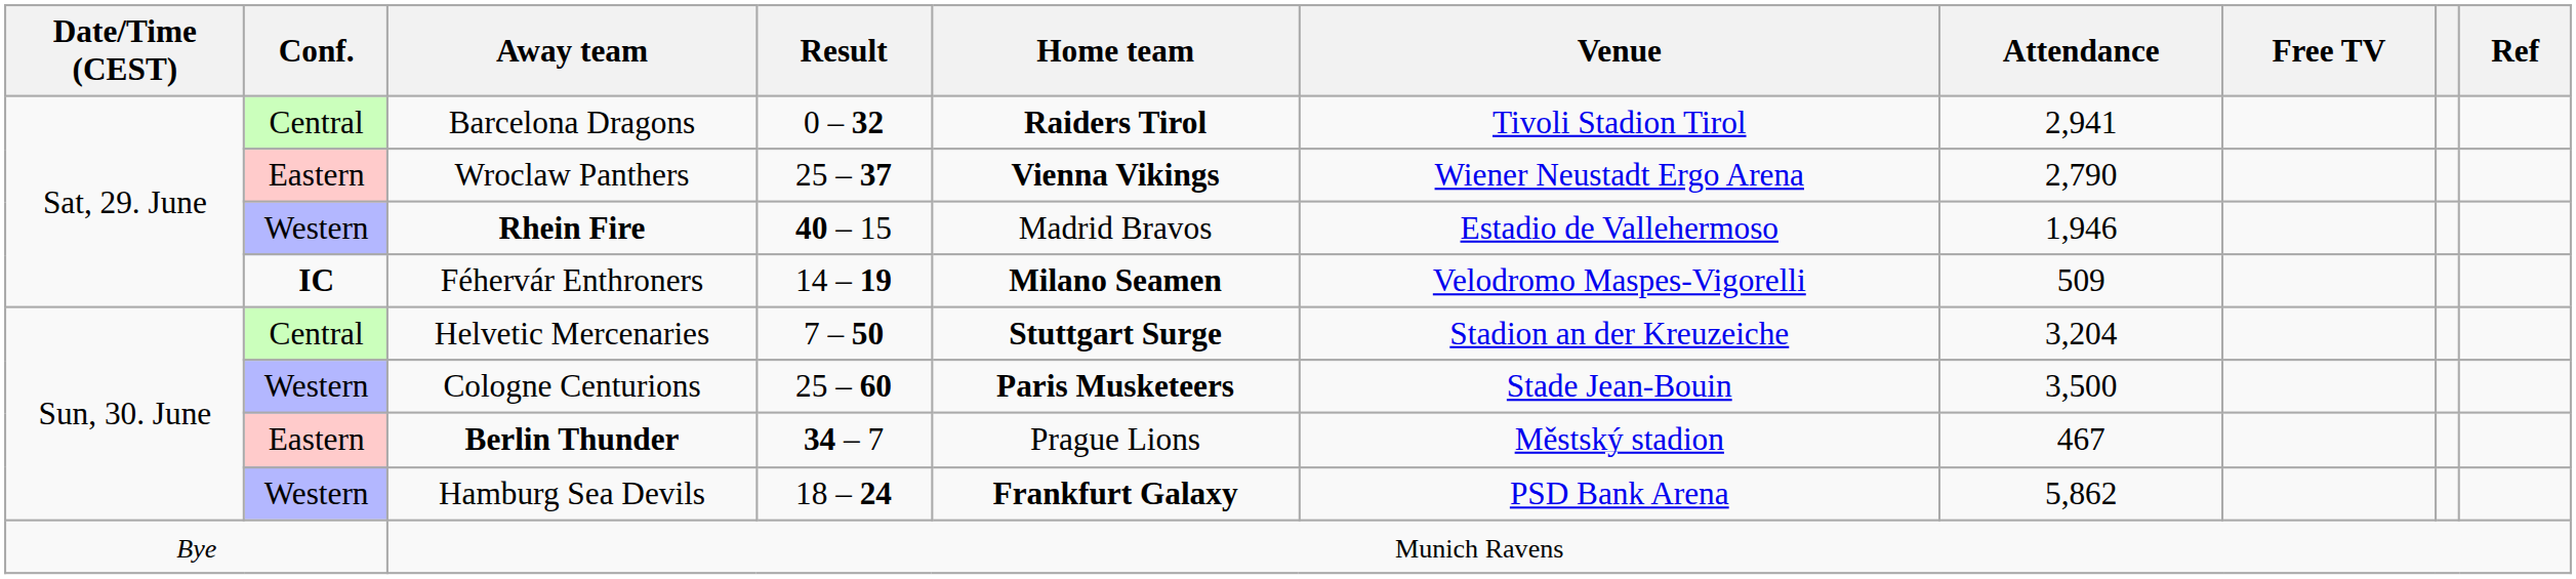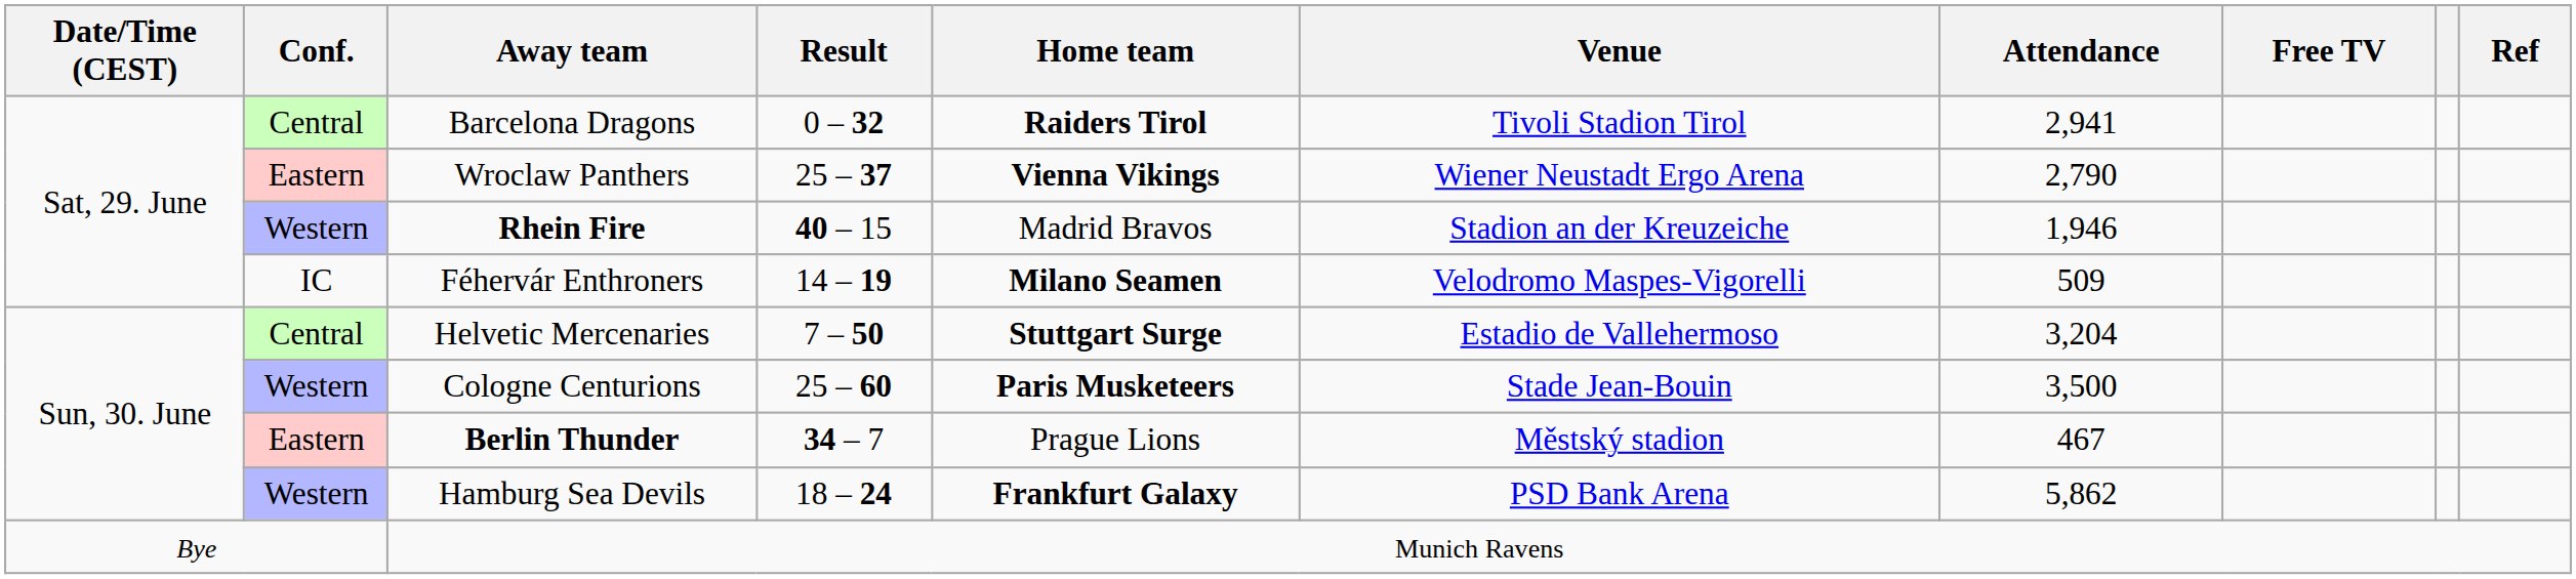Rhein Fire | Venue: Estadio de Vallehermoso -> Stadion an der Kreuzeiche
Féhervár Enthroners | Conf.: bold -> normal
Helvetic Mercenaries | Venue: Stadion an der Kreuzeiche -> Estadio de Vallehermoso
